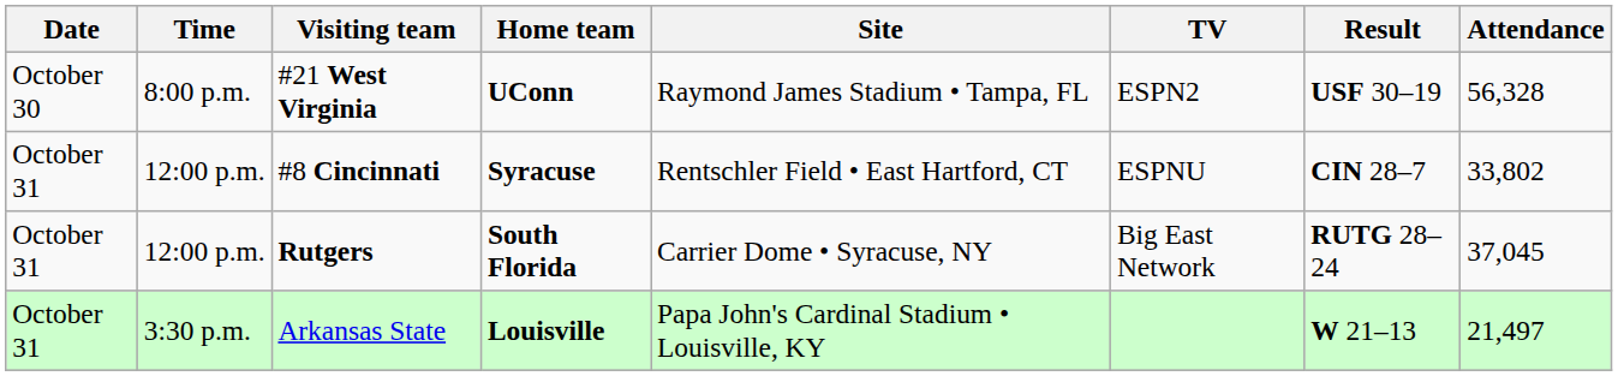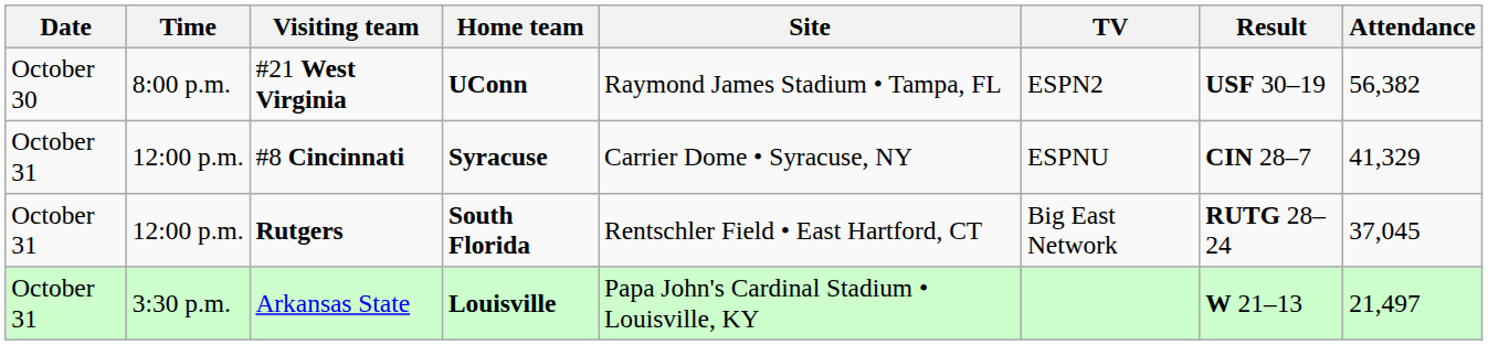#21 West Virginia | Attendance: 56,328 -> 56,382
#8 Cincinnati | Site: Rentschler Field • East Hartford, CT -> Carrier Dome • Syracuse, NY
#8 Cincinnati | Attendance: 33,802 -> 41,329
Rutgers | Site: Carrier Dome • Syracuse, NY -> Rentschler Field • East Hartford, CT
